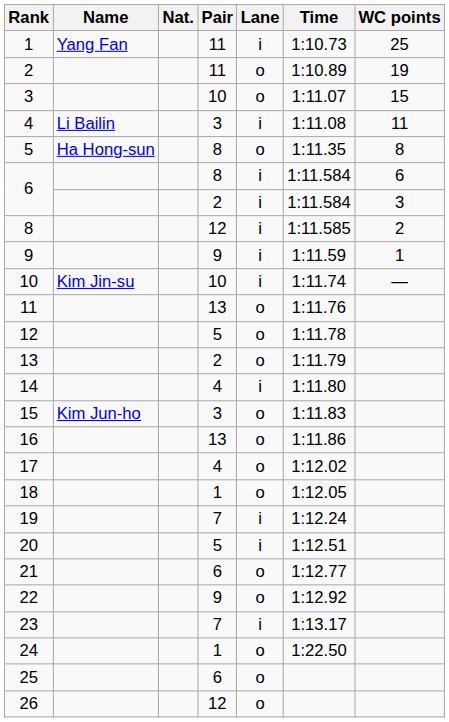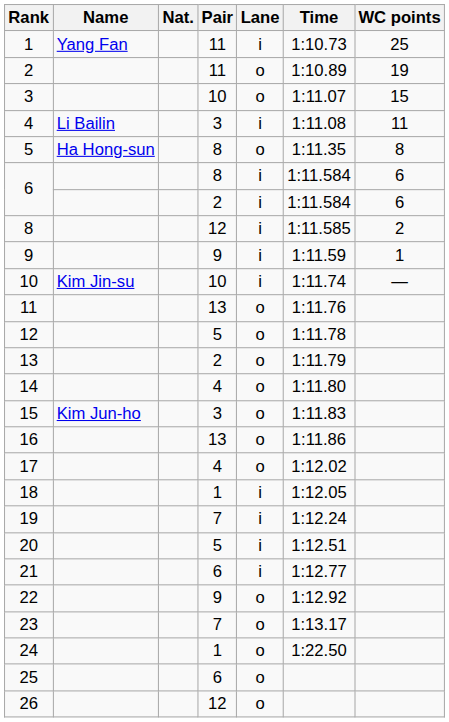6 / 2 | WC points: 3 -> 6
14 | Lane: i -> o
18 | Lane: o -> i
21 | Lane: o -> i
23 | Lane: i -> o
